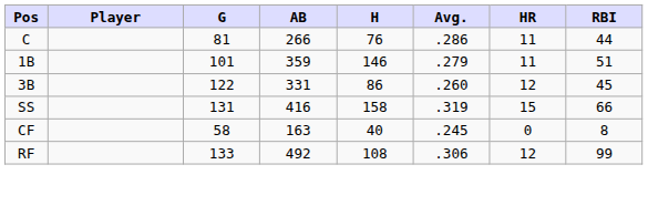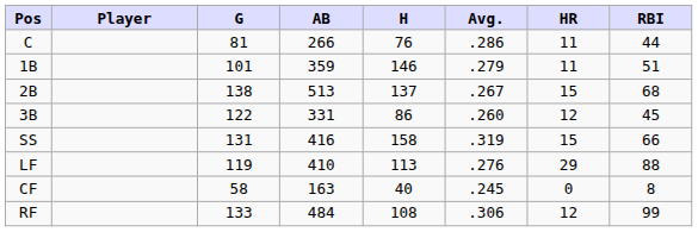+ row: 2B | 138 | 513 | 137 | .267 | 15 | 68
+ row: LF | 119 | 410 | 113 | .276 | 29 | 88
RF | AB: 492 -> 484
